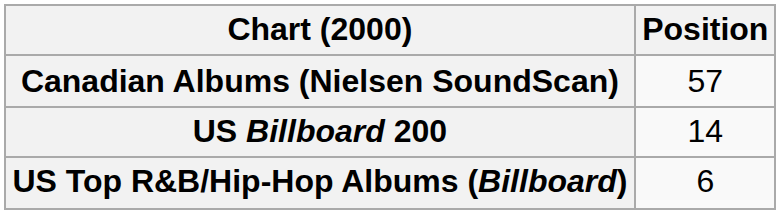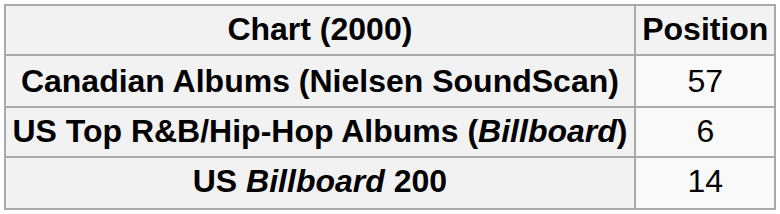rows swapped: US Billboard 200 <-> US Top R&B/Hip-Hop Albums (Billboard)
